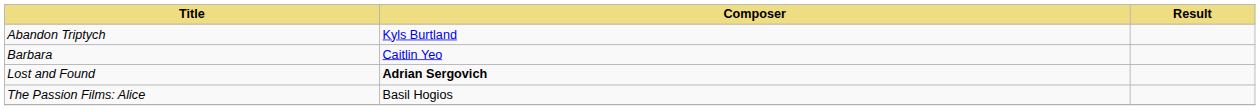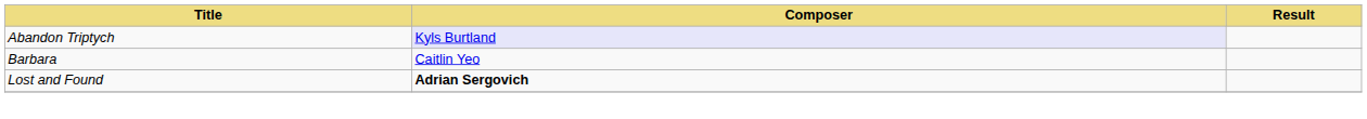Abandon Triptych | Composer: no background -> lavender background
- row: The Passion Films: Alice | Basil Hogios
